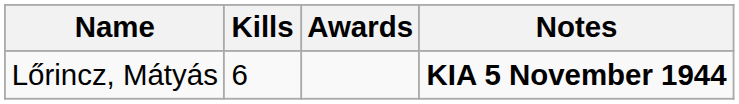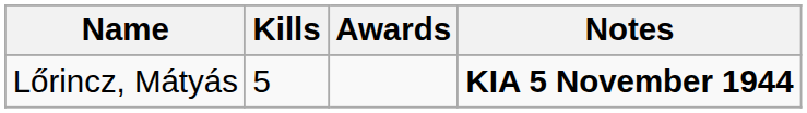Lőrincz, Mátyás | Kills: 6 -> 5
